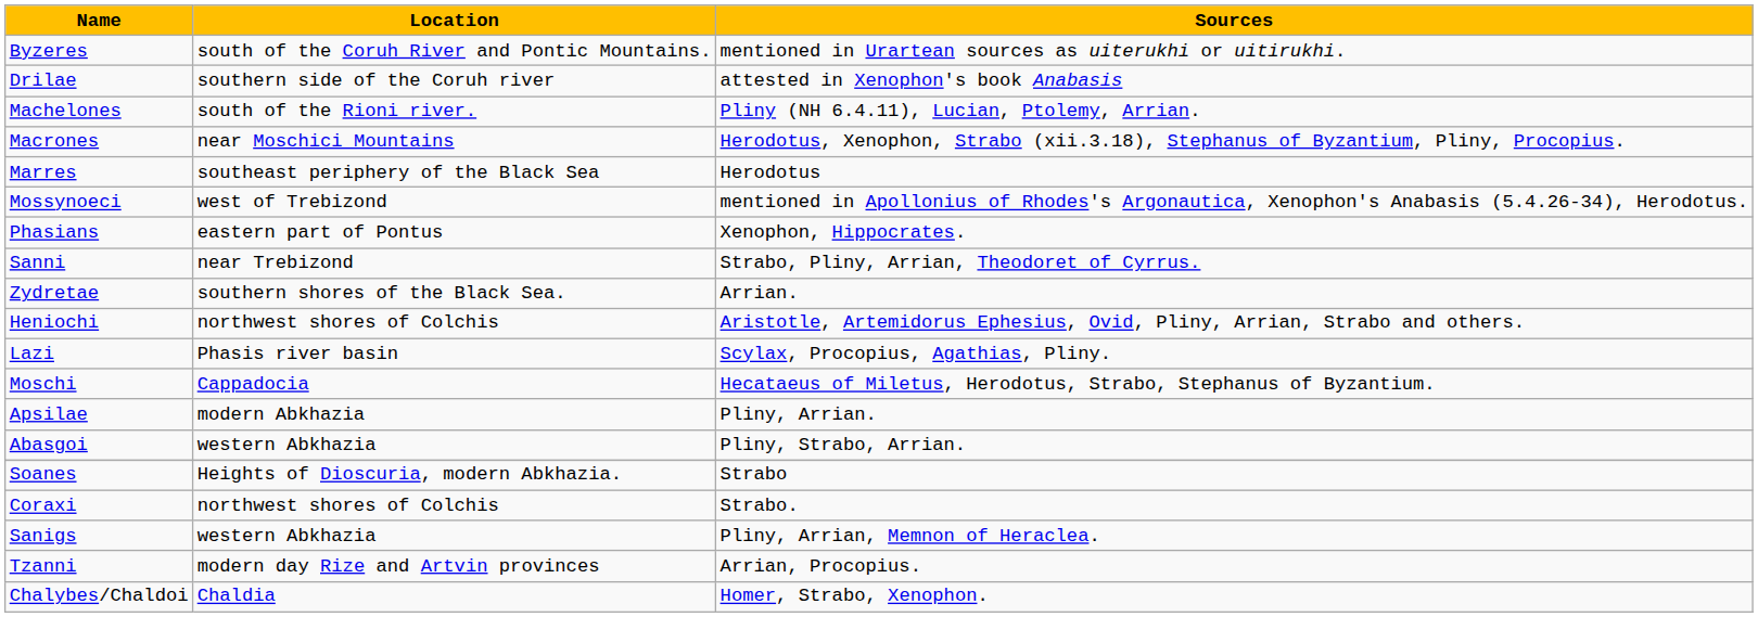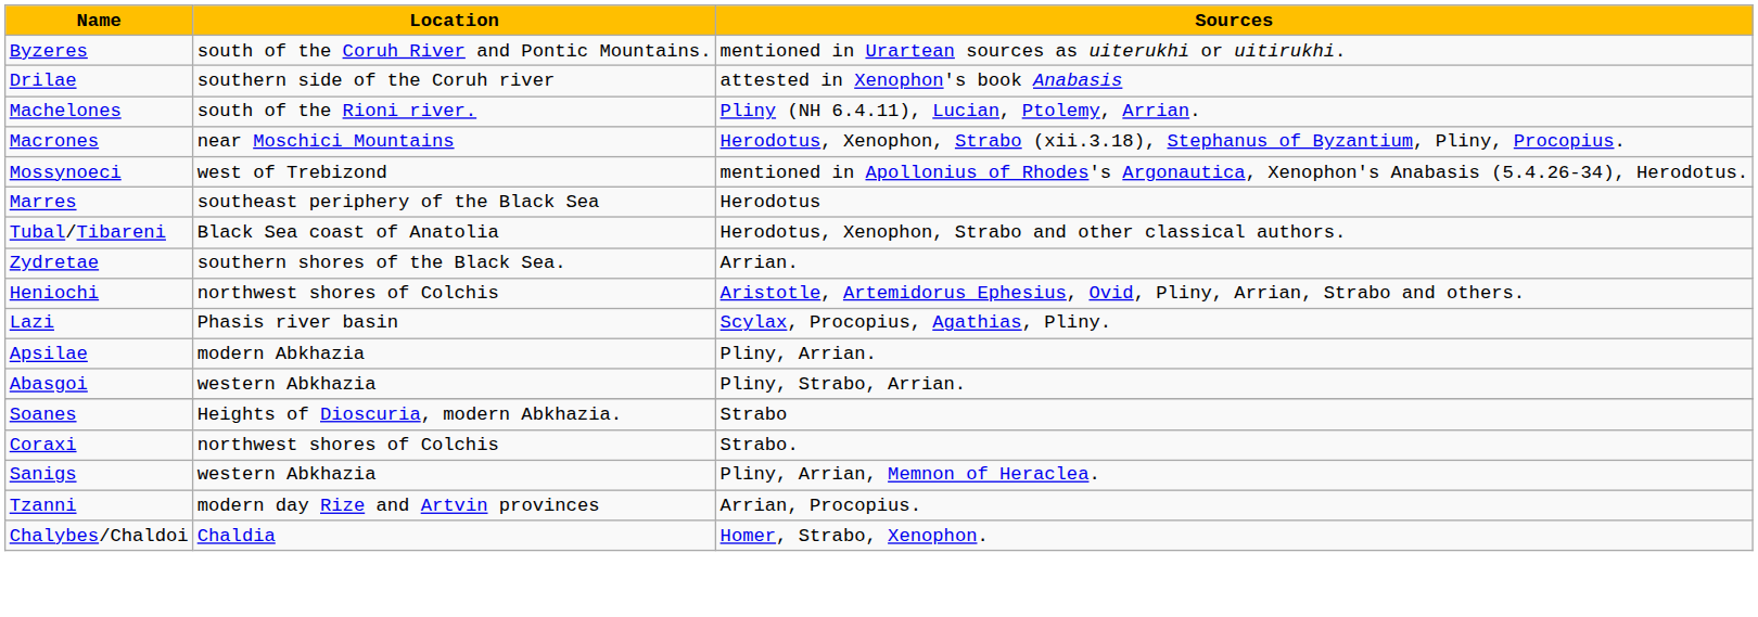rows swapped: Marres <-> Mossynoeci
- row: Phasians | eastern part of Pontus | Xenophon, Hippocrates.
- row: Sanni | near Trebizond | Strabo, Pliny, Arrian, Theodoret of Cyrrus.
+ row: Tubal/Tibareni | Black Sea coast of Anatolia | Herodotus, Xenophon, Strabo and other classical authors.
- row: Moschi | Cappadocia | Hecataeus of Miletus, Herodotus, Strabo, Stephanus of Byzantium.
